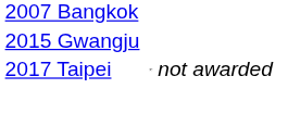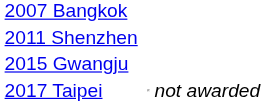+ row: 2011 Shenzhen
